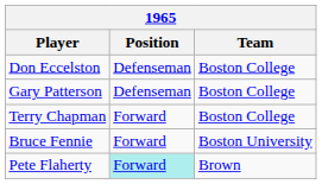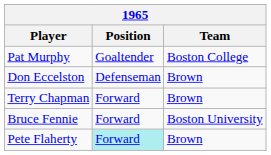+ row: Pat Murphy | Goaltender | Boston College
Don Eccelston | Team: Boston College -> Brown
- row: Gary Patterson | Defenseman | Boston College
Terry Chapman | Team: Boston College -> Brown
